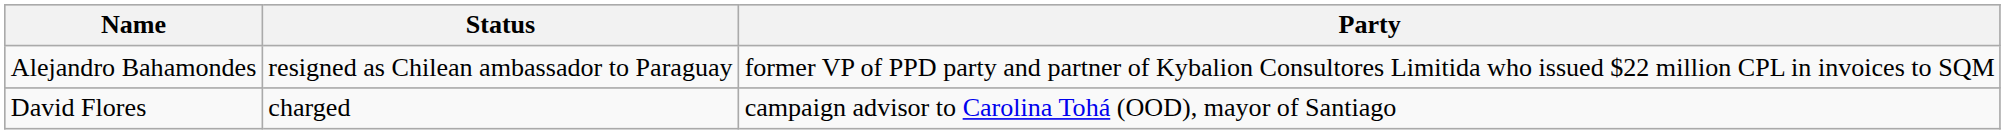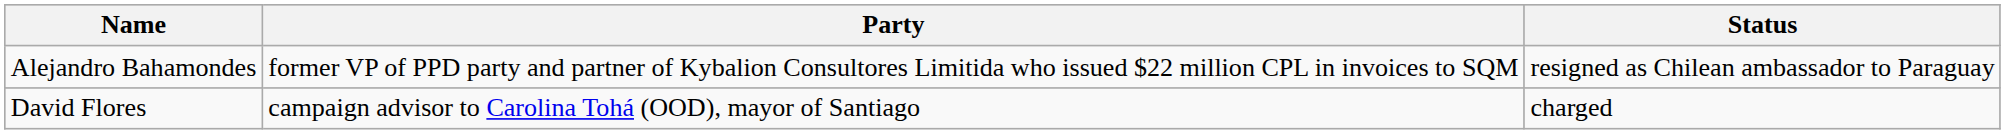columns swapped: Party <-> Status
